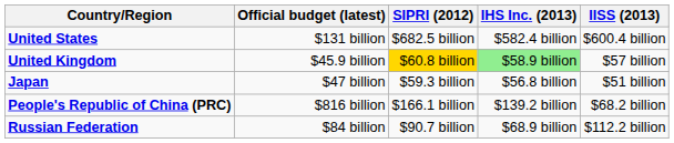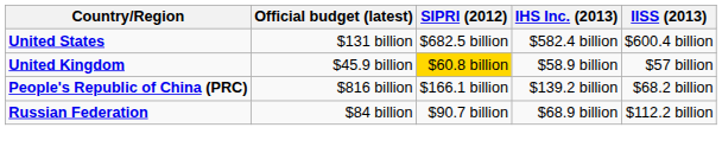United Kingdom | IHS Inc. (2013): lightgreen background -> no background
- row: Japan | $47 billion | $59.3 billion | $56.8 billion | $51 billion
